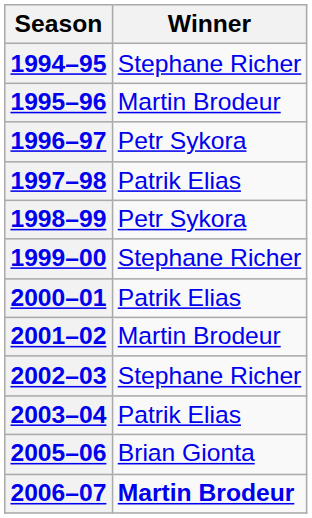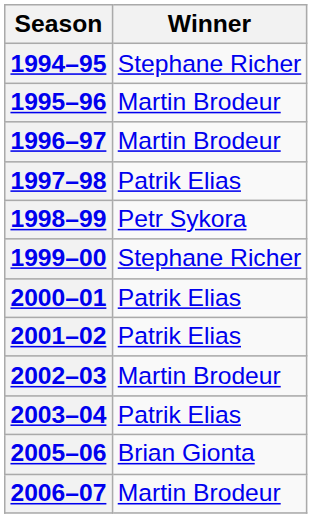1996–97 | Winner: Petr Sykora -> Martin Brodeur
2001–02 | Winner: Martin Brodeur -> Patrik Elias
2002–03 | Winner: Stephane Richer -> Martin Brodeur
2006–07 | Winner: bold -> normal
